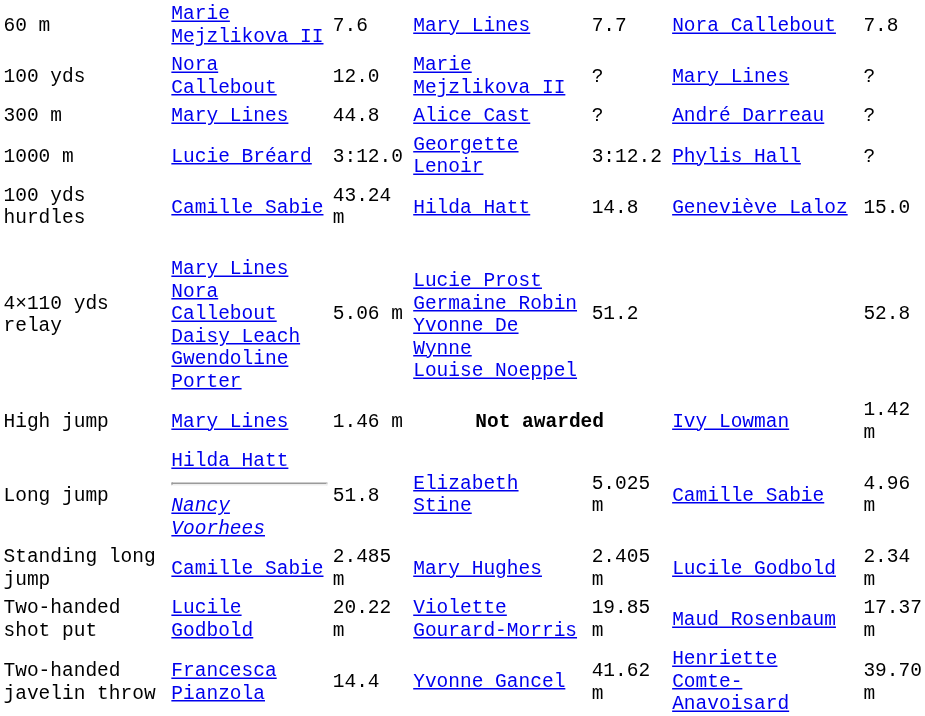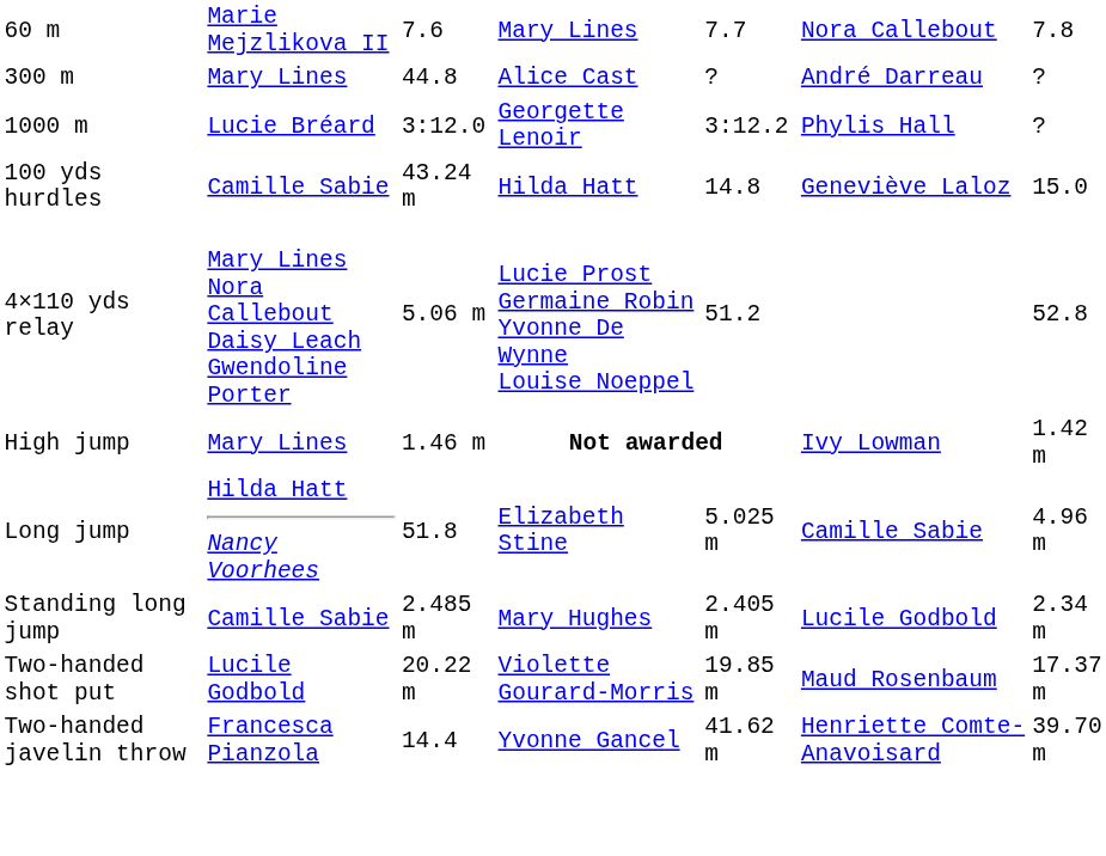- row: 100 yds | Nora Callebout | 12.0 | Marie Mejzlikova II | ? | Mary Lines | ?
